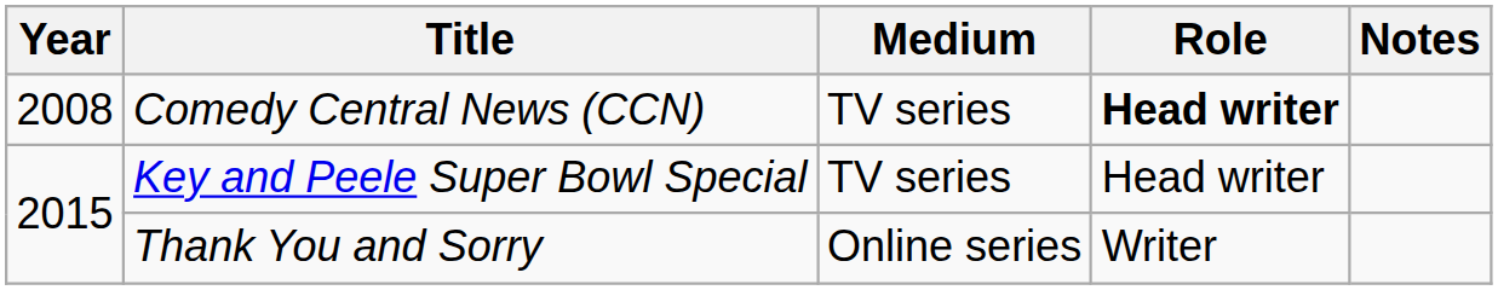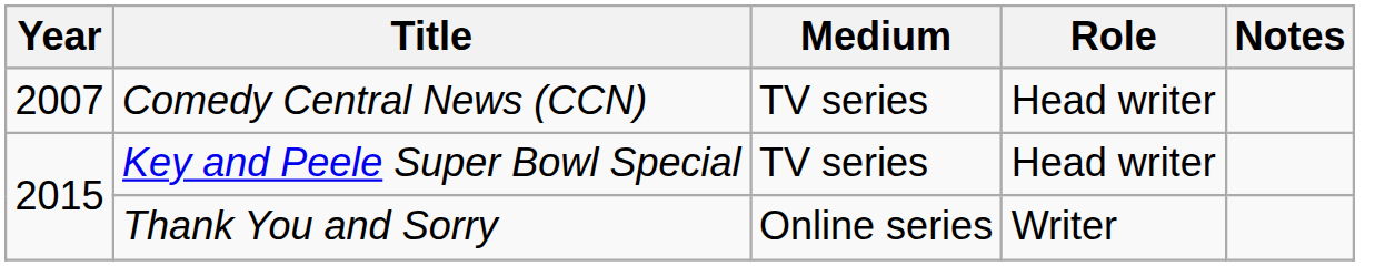Comedy Central News (CCN) | Year: 2008 -> 2007
Comedy Central News (CCN) | Role: bold -> normal
